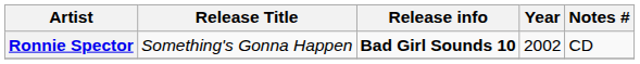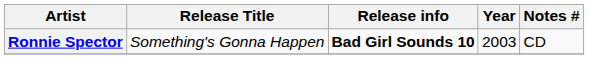Ronnie Spector | Year: 2002 -> 2003
